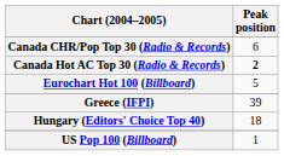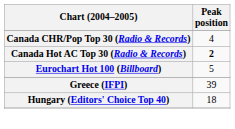Canada CHR/Pop Top 30 (Radio & Records) | Peak position: 6 -> 4
- row: US Pop 100 (Billboard) | 1
